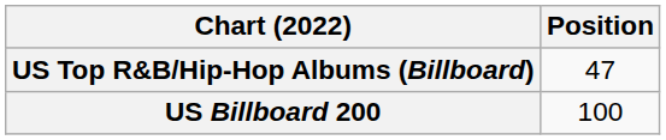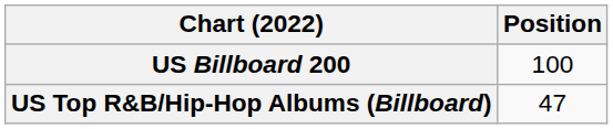rows swapped: US Billboard 200 <-> US Top R&B/Hip-Hop Albums (Billboard)
